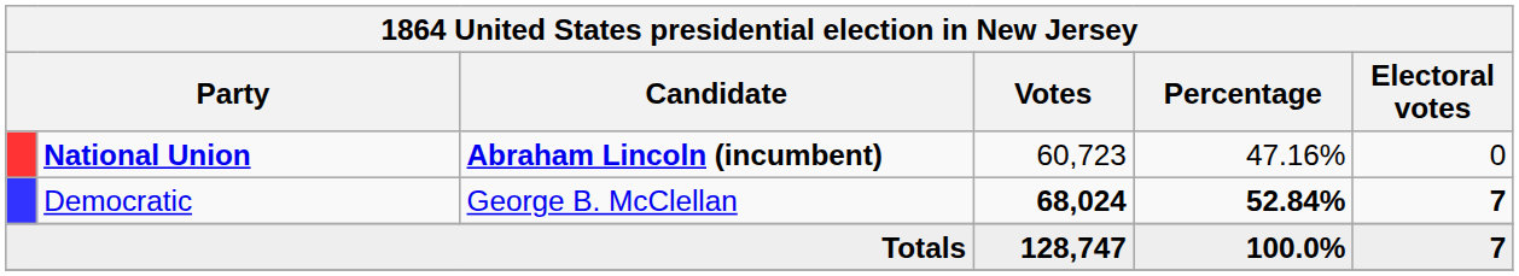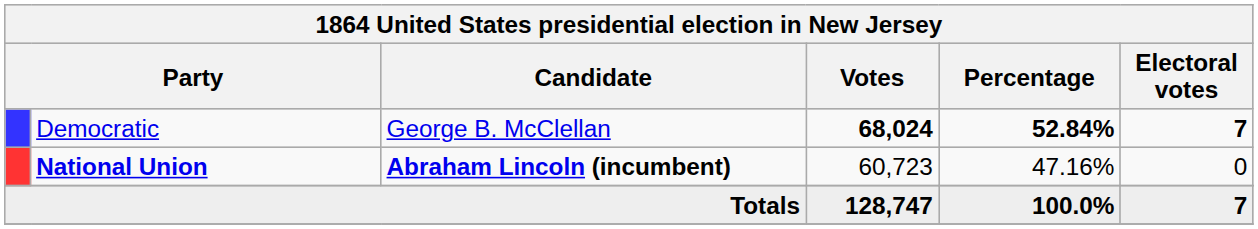rows swapped: Democratic <-> National Union
